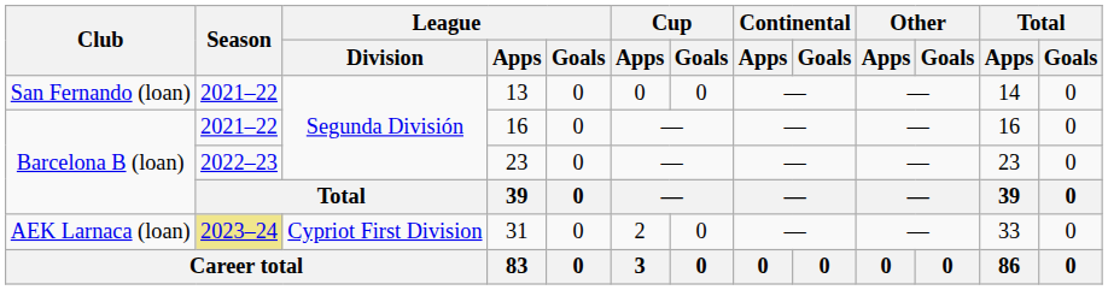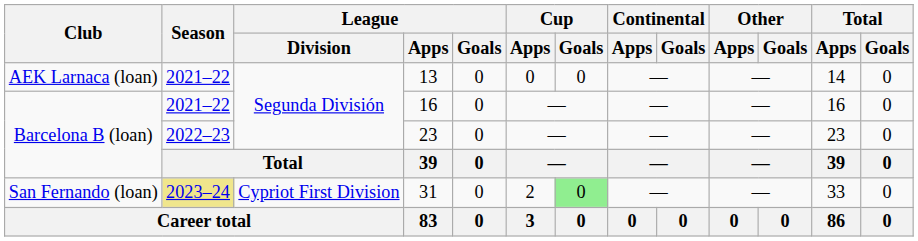13 | Club: San Fernando (loan) -> AEK Larnaca (loan)
31 | Club: AEK Larnaca (loan) -> San Fernando (loan)
31 | Cup / Goals: no background -> lightgreen background
